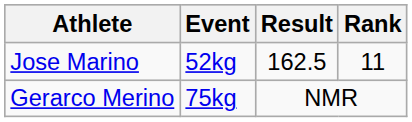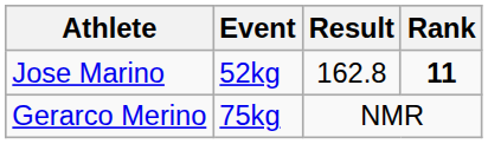Jose Marino | Result: 162.5 -> 162.8
Jose Marino | Rank: normal -> bold
